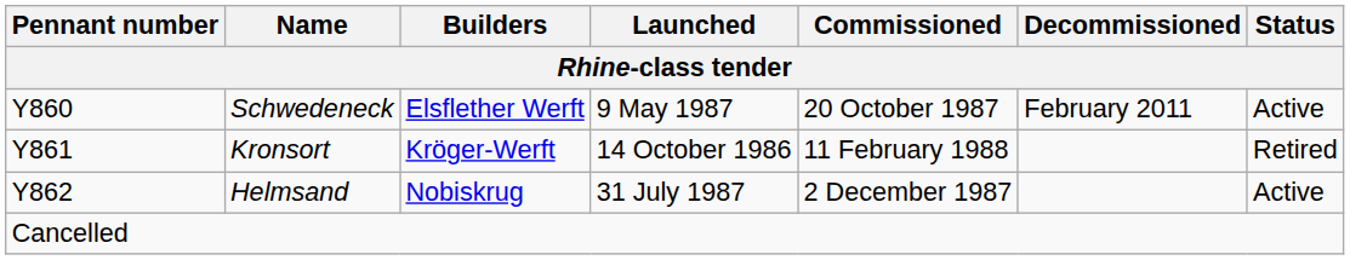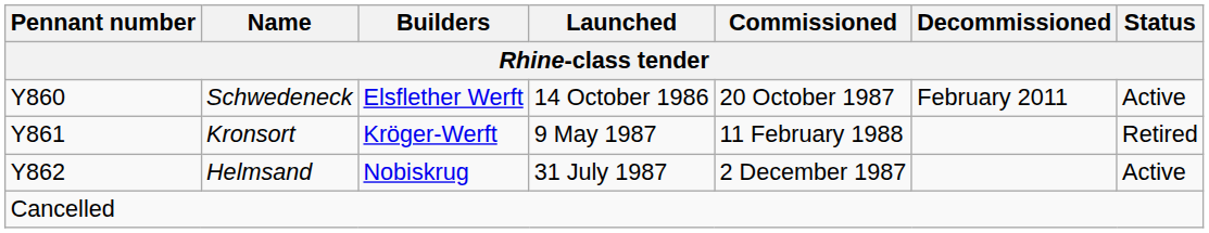Schwedeneck | Launched: 9 May 1987 -> 14 October 1986
Kronsort | Launched: 14 October 1986 -> 9 May 1987
